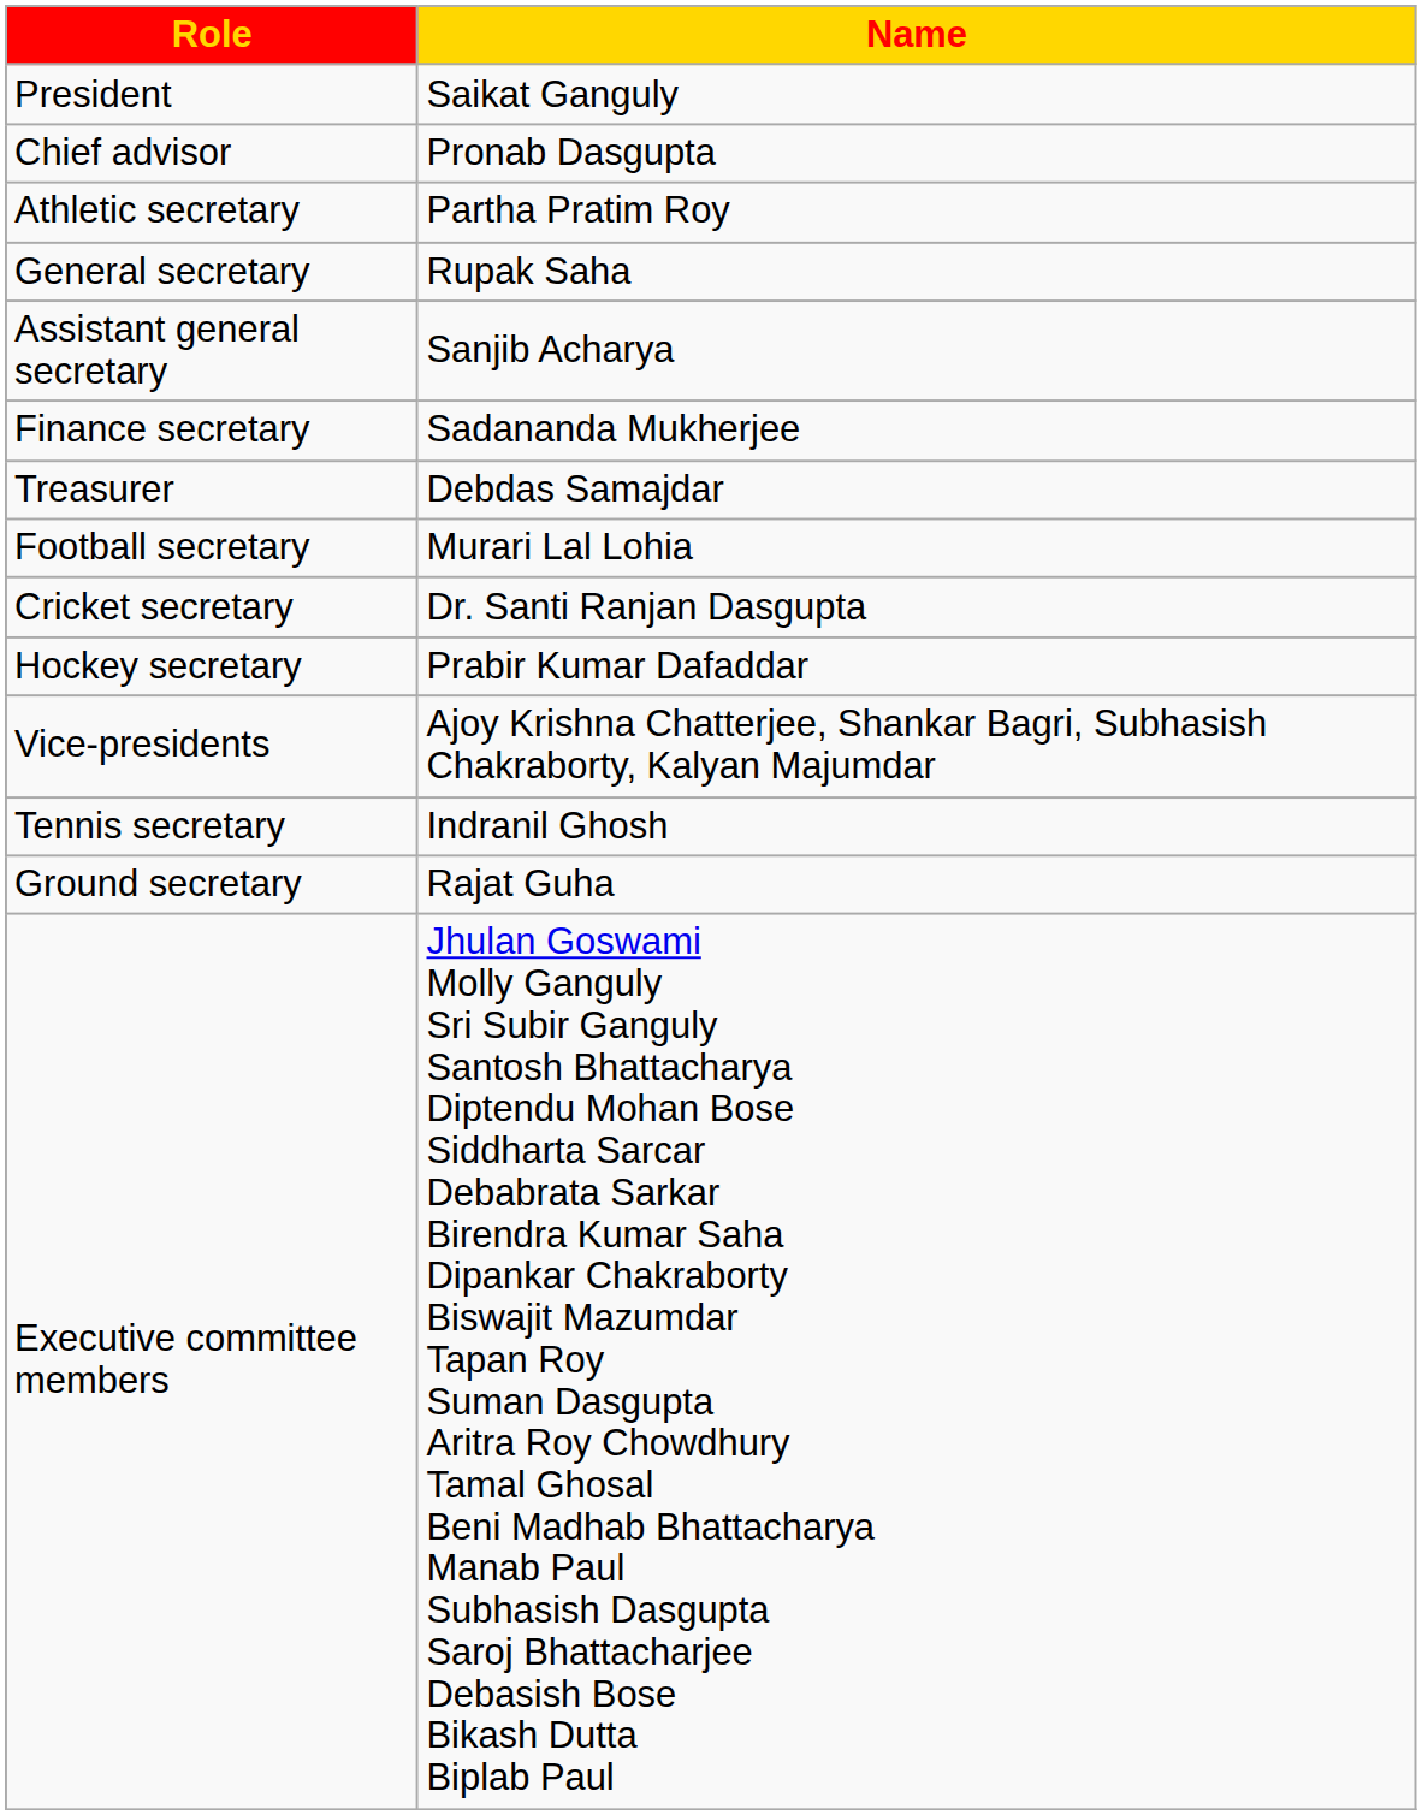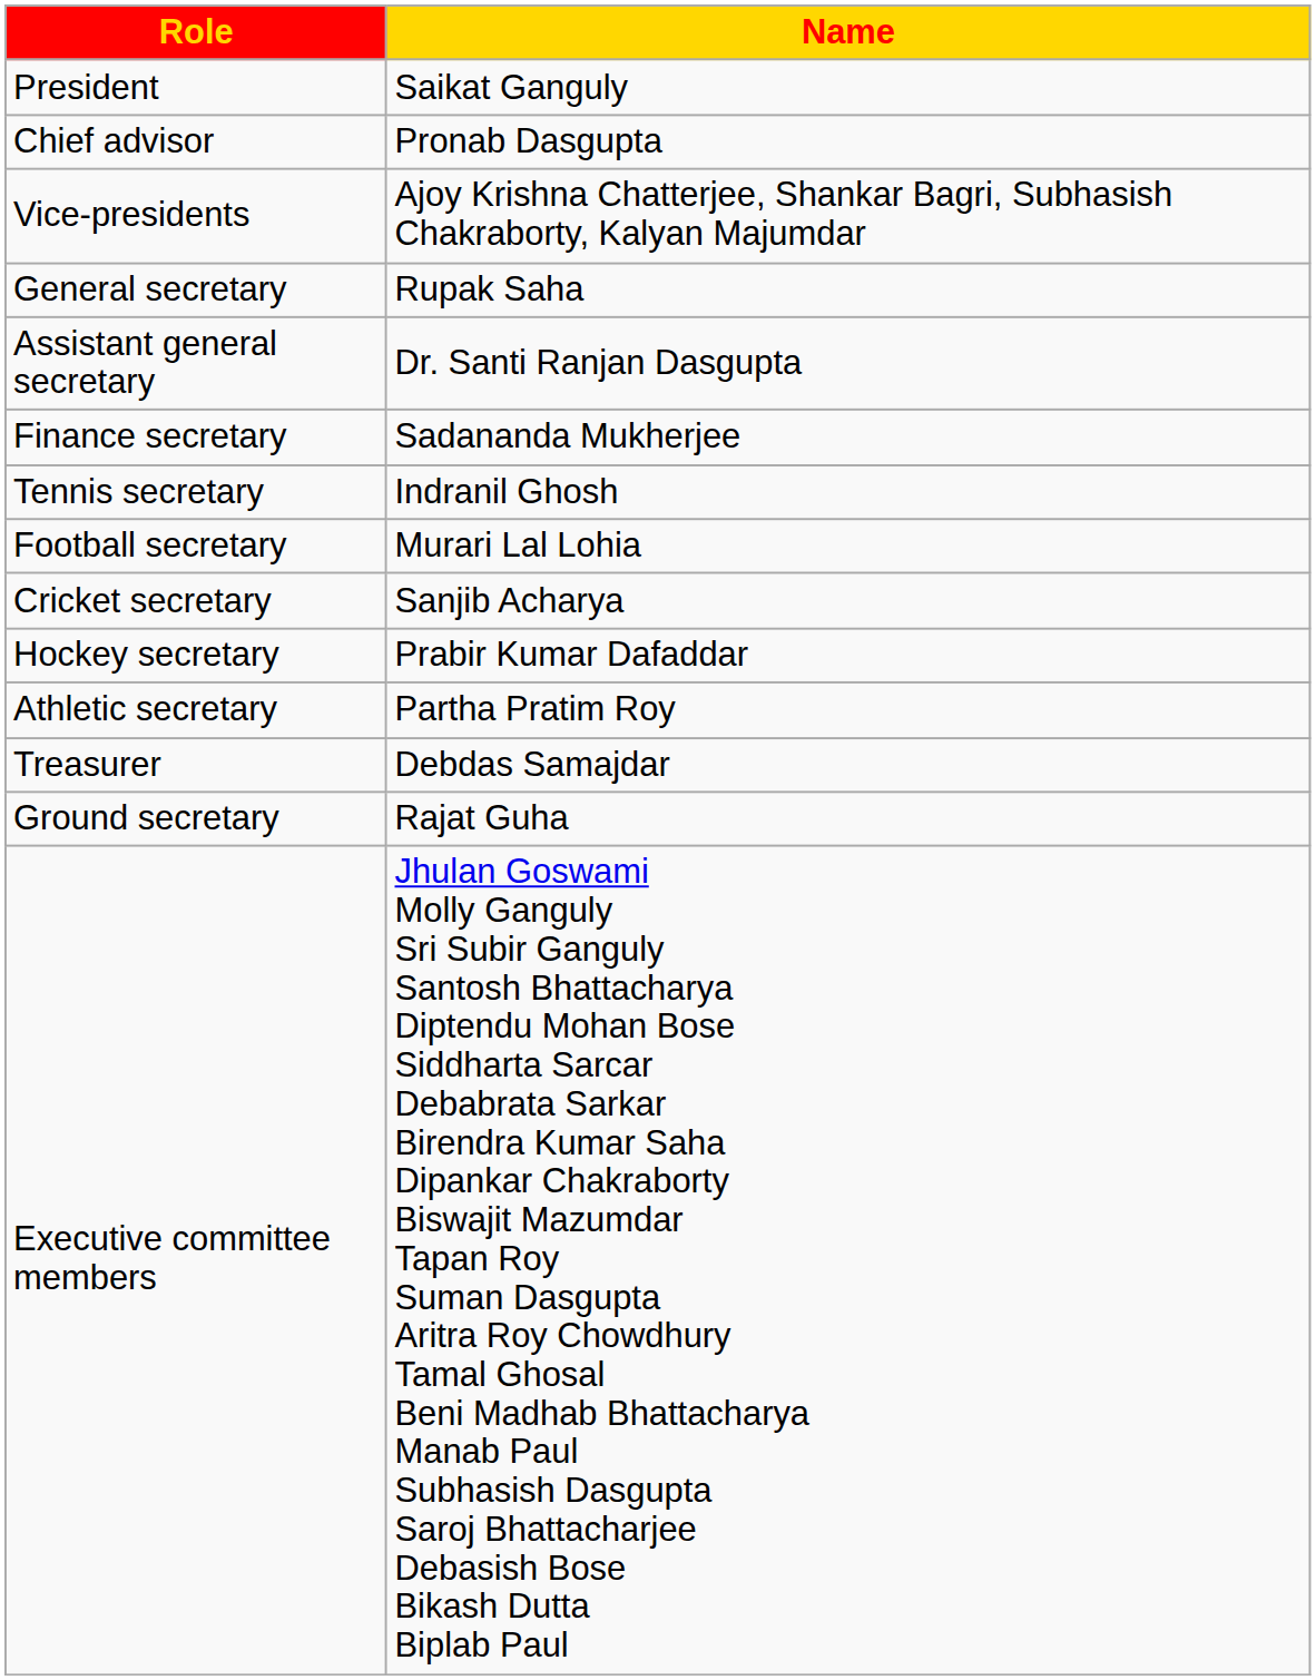rows swapped: Vice-presidents <-> Athletic secretary
Assistant general secretary | Name: Sanjib Acharya -> Dr. Santi Ranjan Dasgupta
rows swapped: Treasurer <-> Tennis secretary
Cricket secretary | Name: Dr. Santi Ranjan Dasgupta -> Sanjib Acharya
